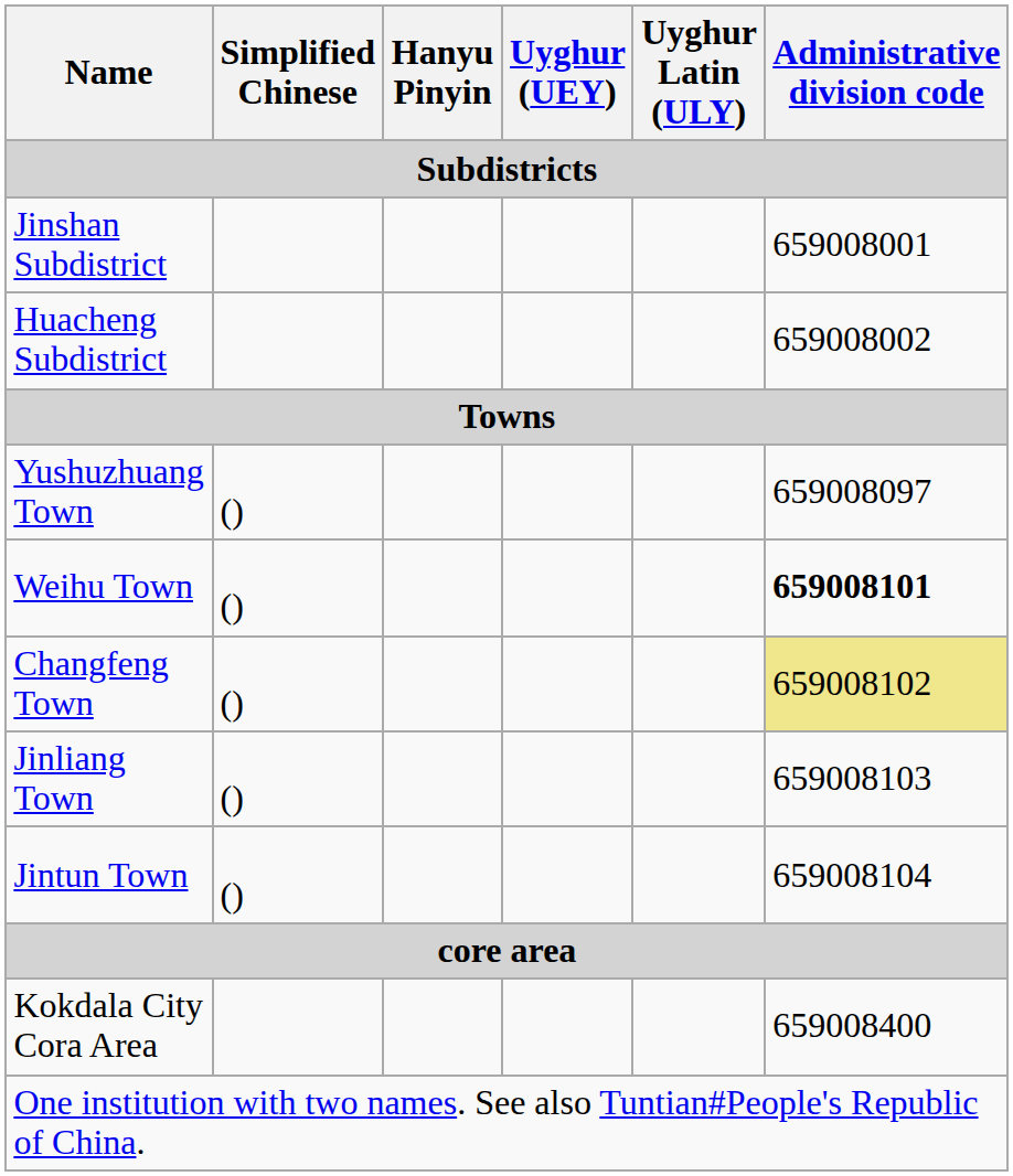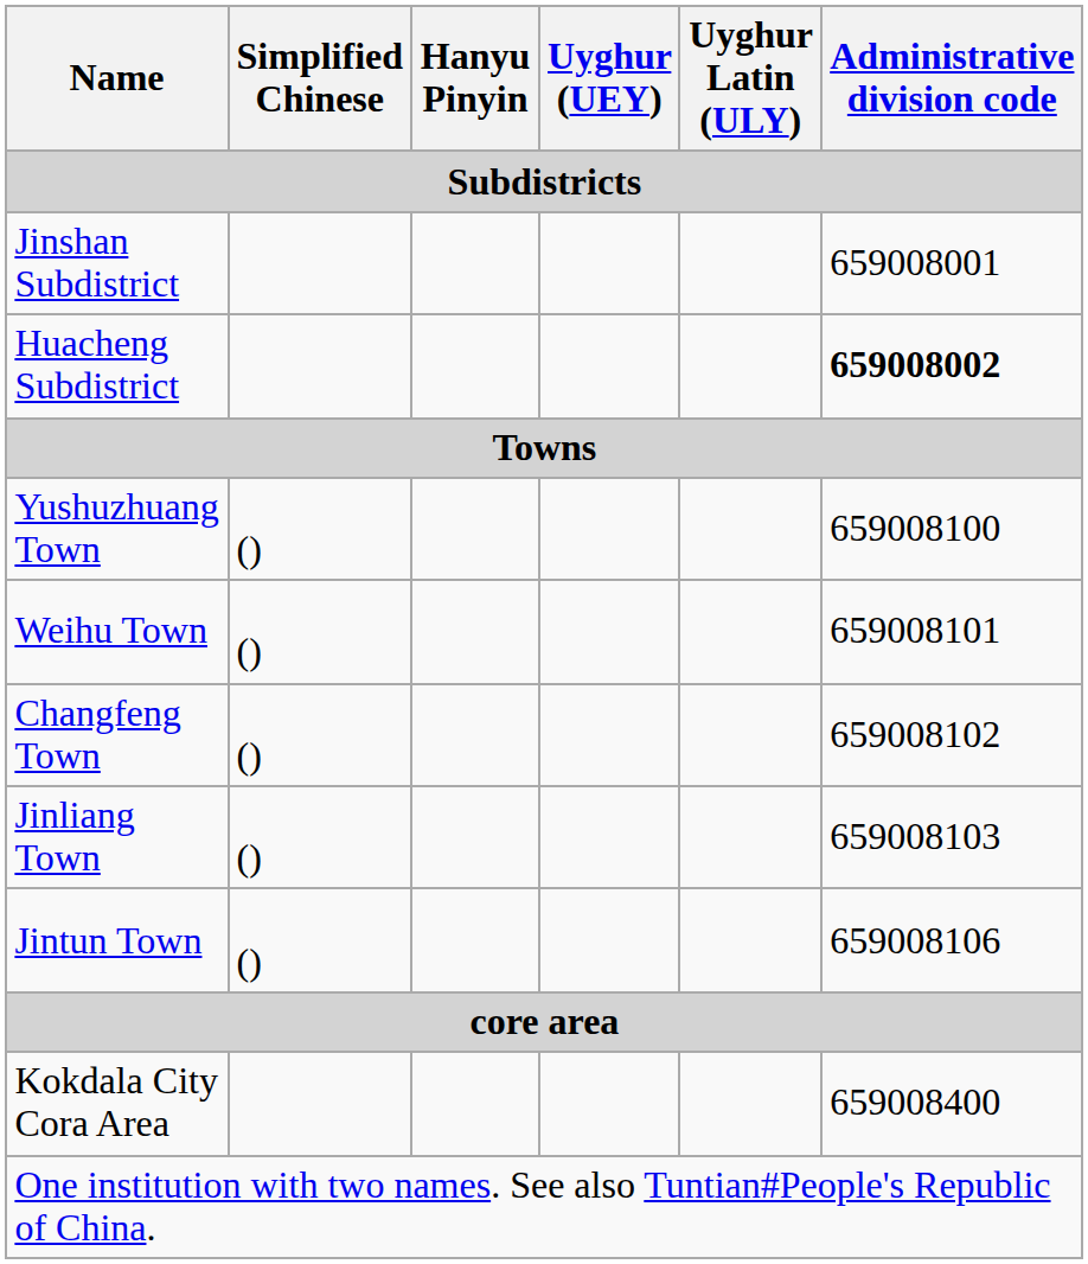Huacheng Subdistrict | Administrative division code: normal -> bold
Yushuzhuang Town | Administrative division code: 659008097 -> 659008100
Weihu Town | Administrative division code: bold -> normal
Changfeng Town | Administrative division code: khaki background -> no background
Jintun Town | Administrative division code: 659008104 -> 659008106
